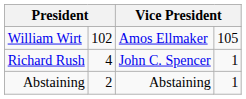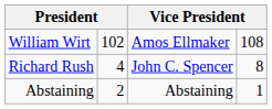William Wirt | column 4: 105 -> 108
Richard Rush | column 4: 1 -> 8
